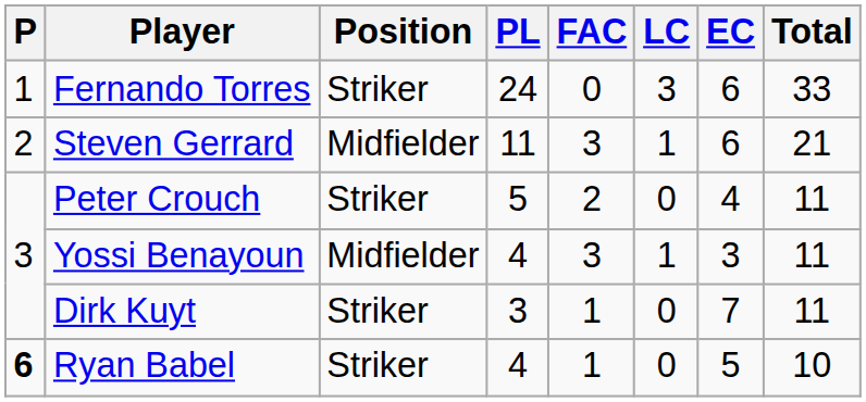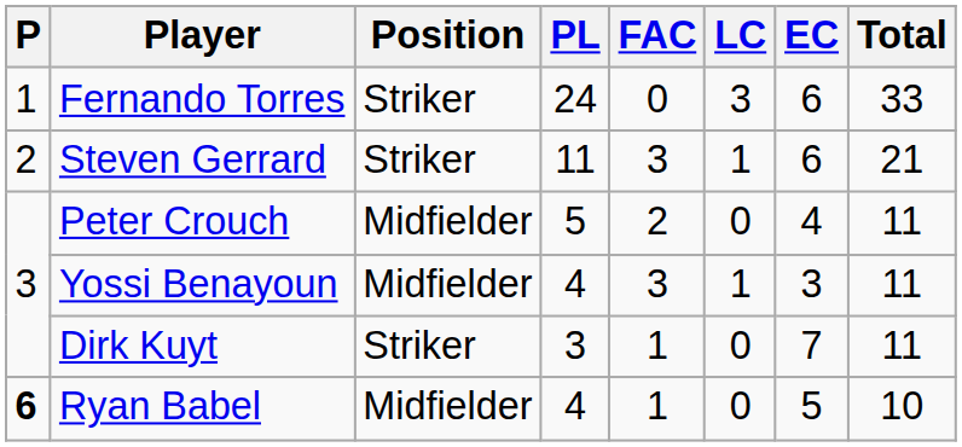Steven Gerrard | Position: Midfielder -> Striker
Peter Crouch | Position: Striker -> Midfielder
Ryan Babel | Position: Striker -> Midfielder
